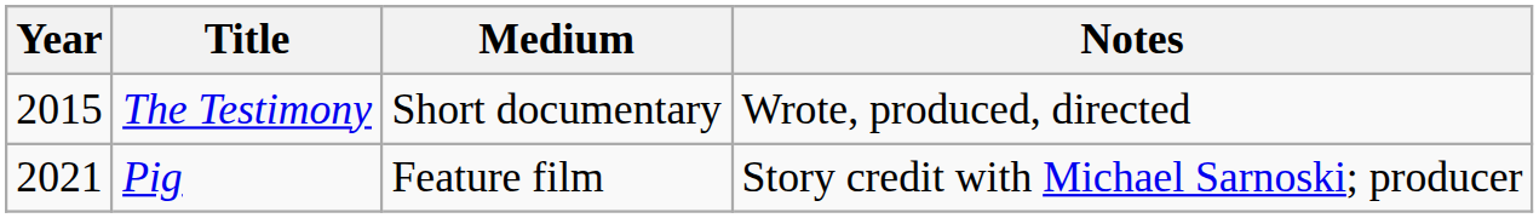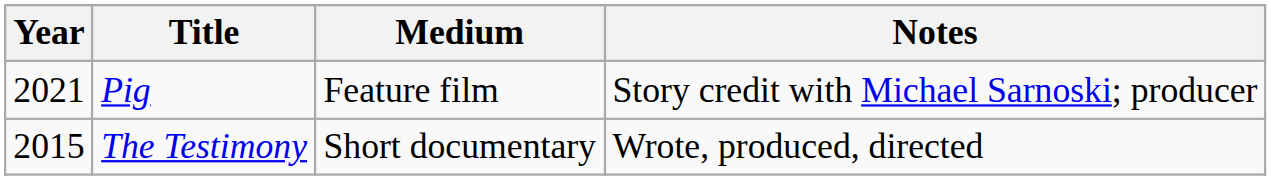rows swapped: The Testimony <-> Pig
